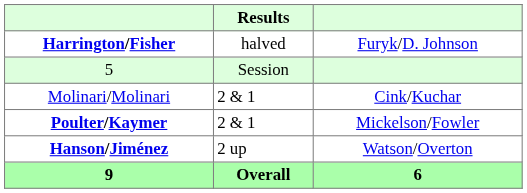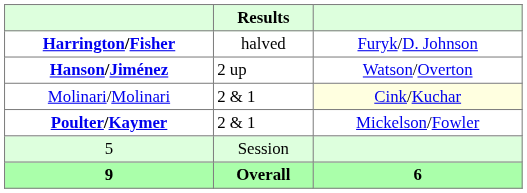rows swapped: Hanson/Jiménez <-> 5
Molinari/Molinari | column 3: no background -> lightyellow background
